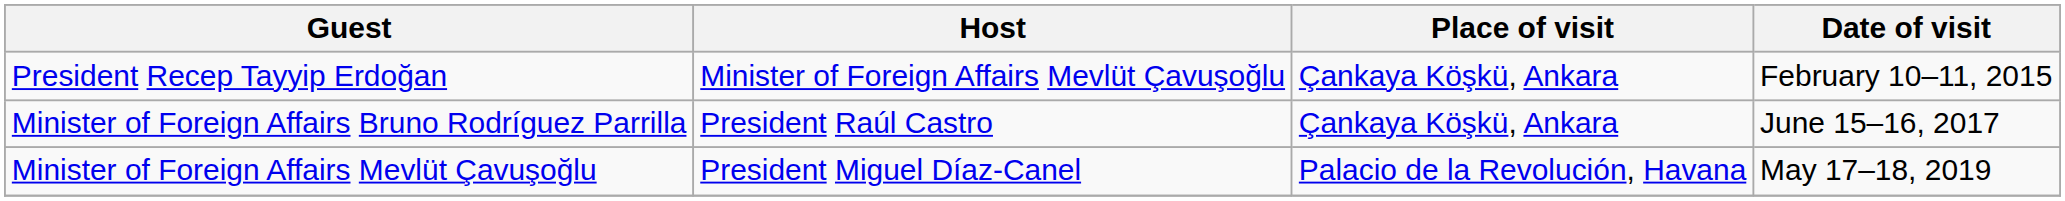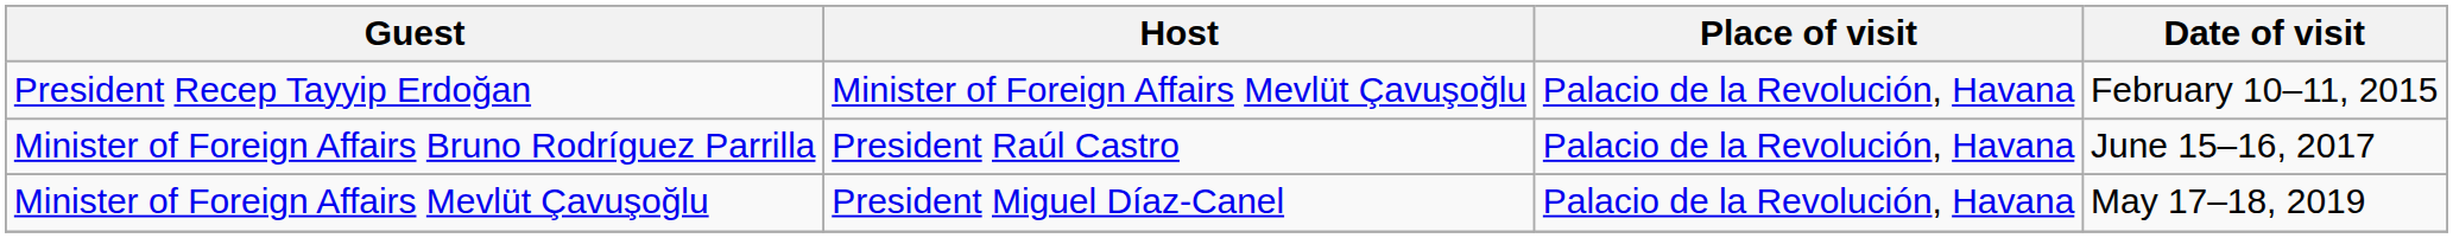President Recep Tayyip Erdoğan | Place of visit: Çankaya Köşkü, Ankara -> Palacio de la Revolución, Havana
Minister of Foreign Affairs Bruno Rodríguez Parrilla | Place of visit: Çankaya Köşkü, Ankara -> Palacio de la Revolución, Havana
